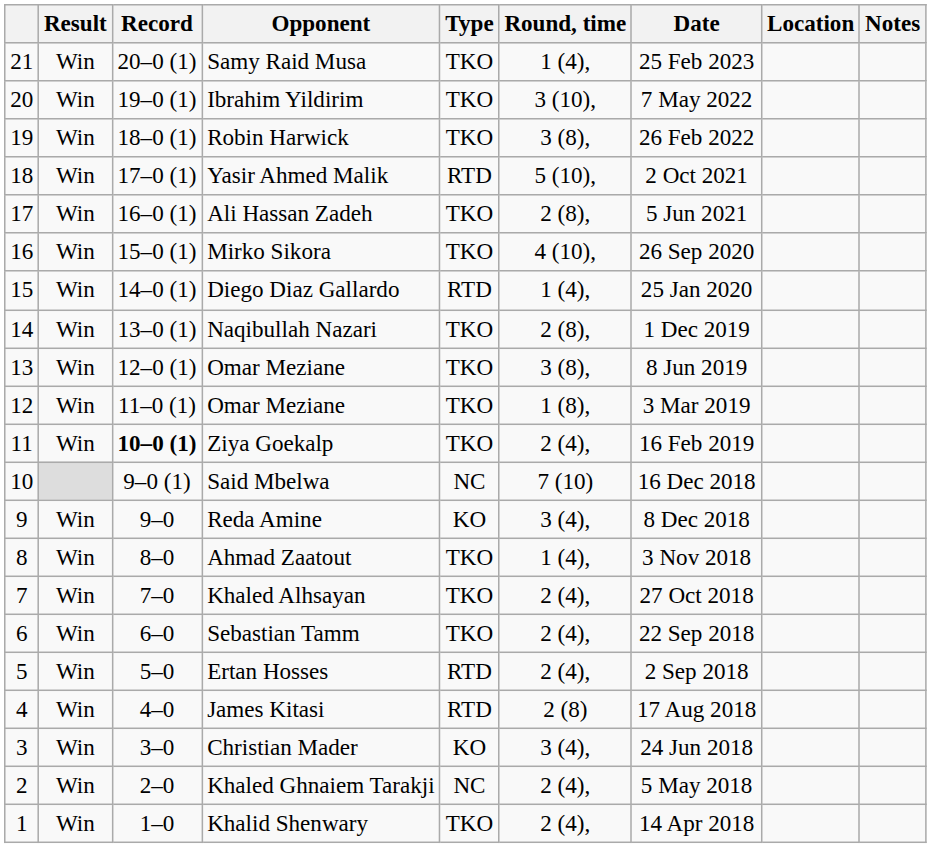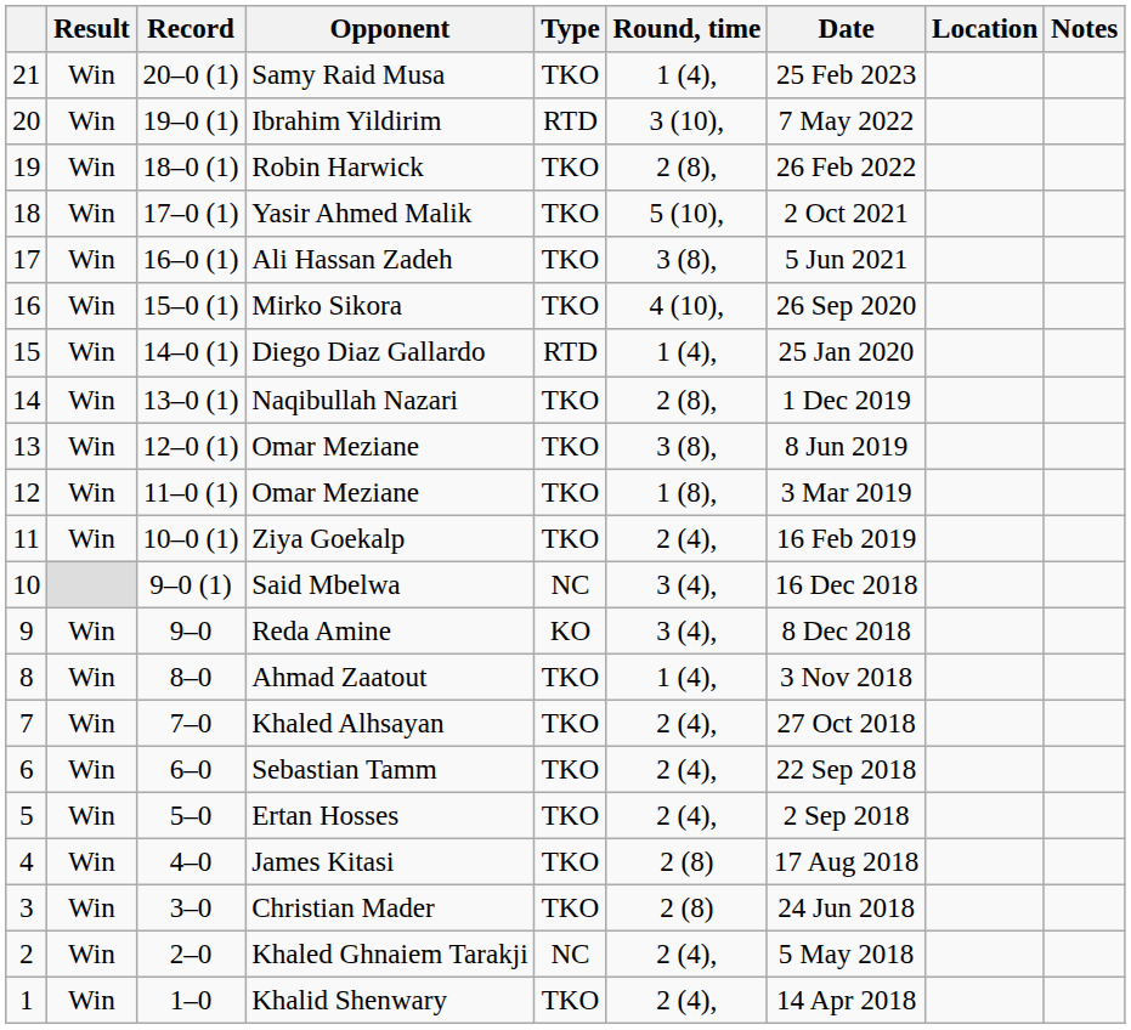Ibrahim Yildirim | Type: TKO -> RTD
Robin Harwick | Round, time: 3 (8), -> 2 (8),
Yasir Ahmed Malik | Type: RTD -> TKO
Ali Hassan Zadeh | Round, time: 2 (8), -> 3 (8),
Ziya Goekalp | Record: bold -> normal
Said Mbelwa | Round, time: 7 (10) -> 3 (4),
Ertan Hosses | Type: RTD -> TKO
James Kitasi | Type: RTD -> TKO
Christian Mader | Type: KO -> TKO
Christian Mader | Round, time: 3 (4), -> 2 (8)
